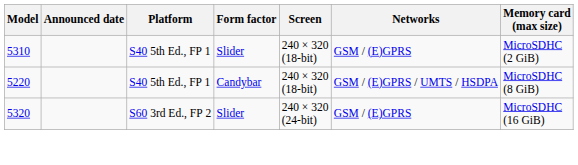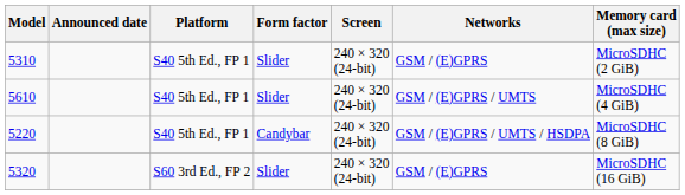5310 | Screen: 240 × 320 (18-bit) -> 240 × 320 (24-bit)
+ row: 5610 | S40 5th Ed., FP 1 | Slider | 240 × 320 (24-bit) | GSM / (E)GPRS / UMTS | MicroSDHC (4 GiB)
5220 | Screen: 240 × 320 (18-bit) -> 240 × 320 (24-bit)
